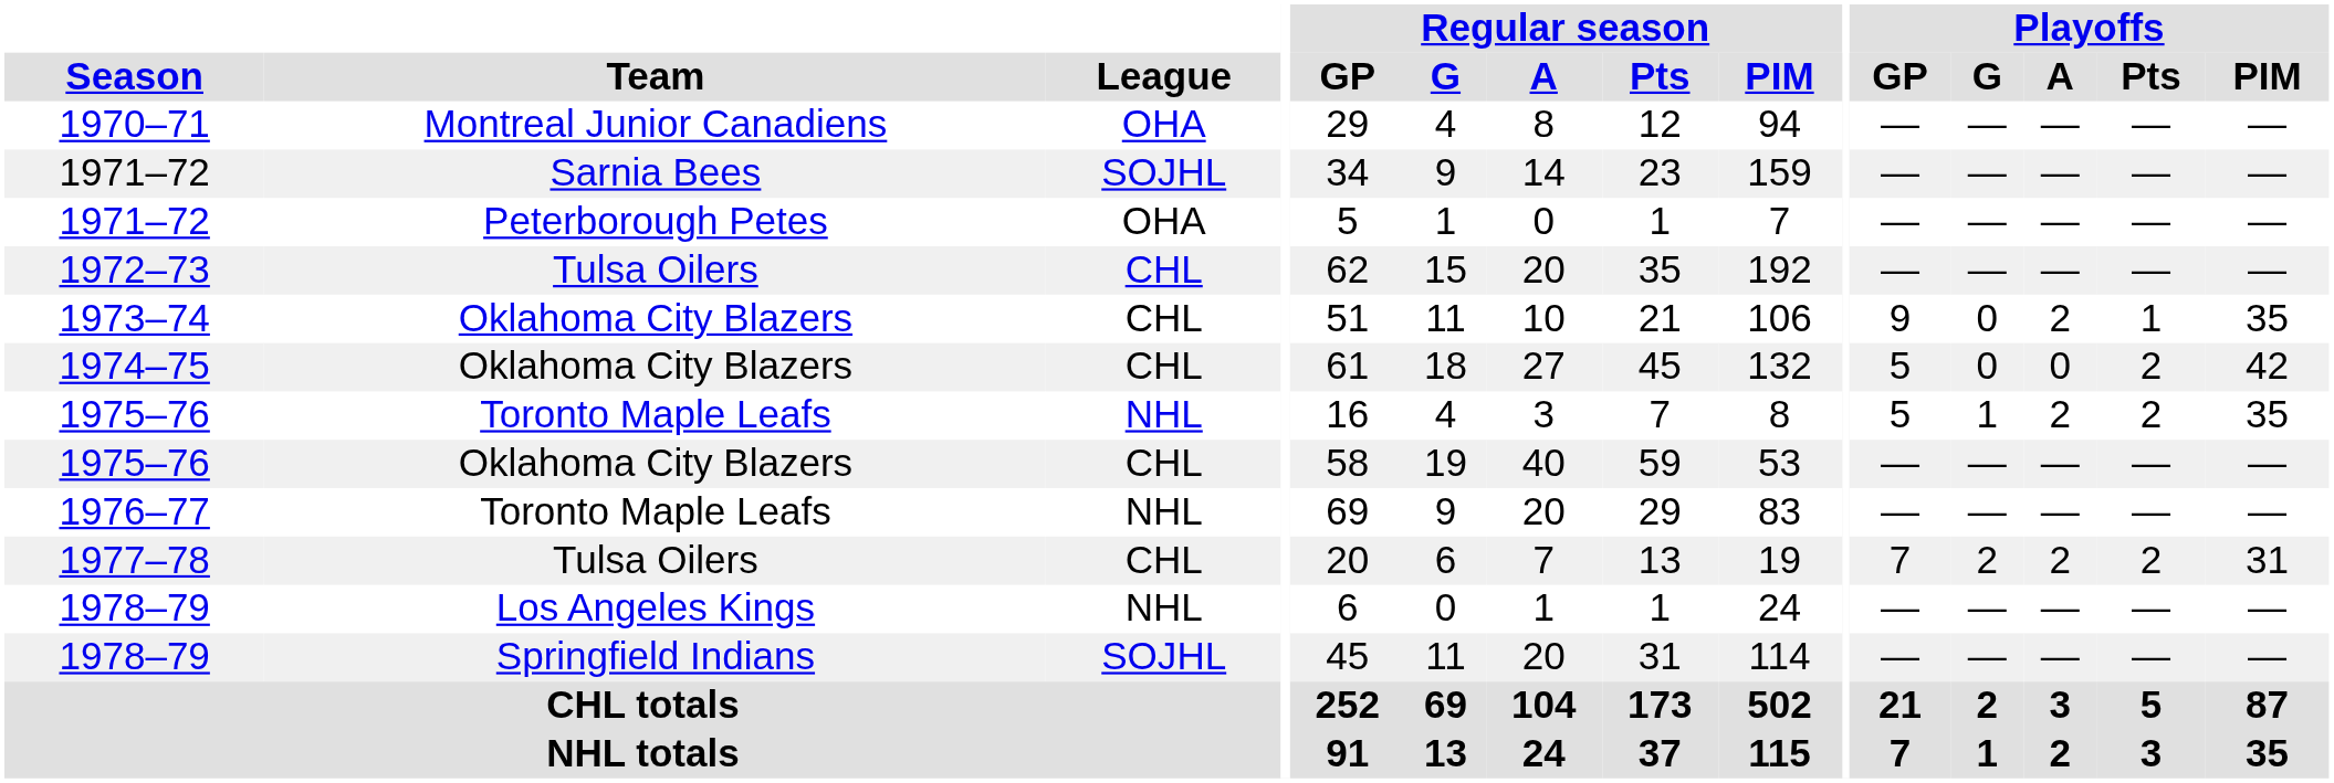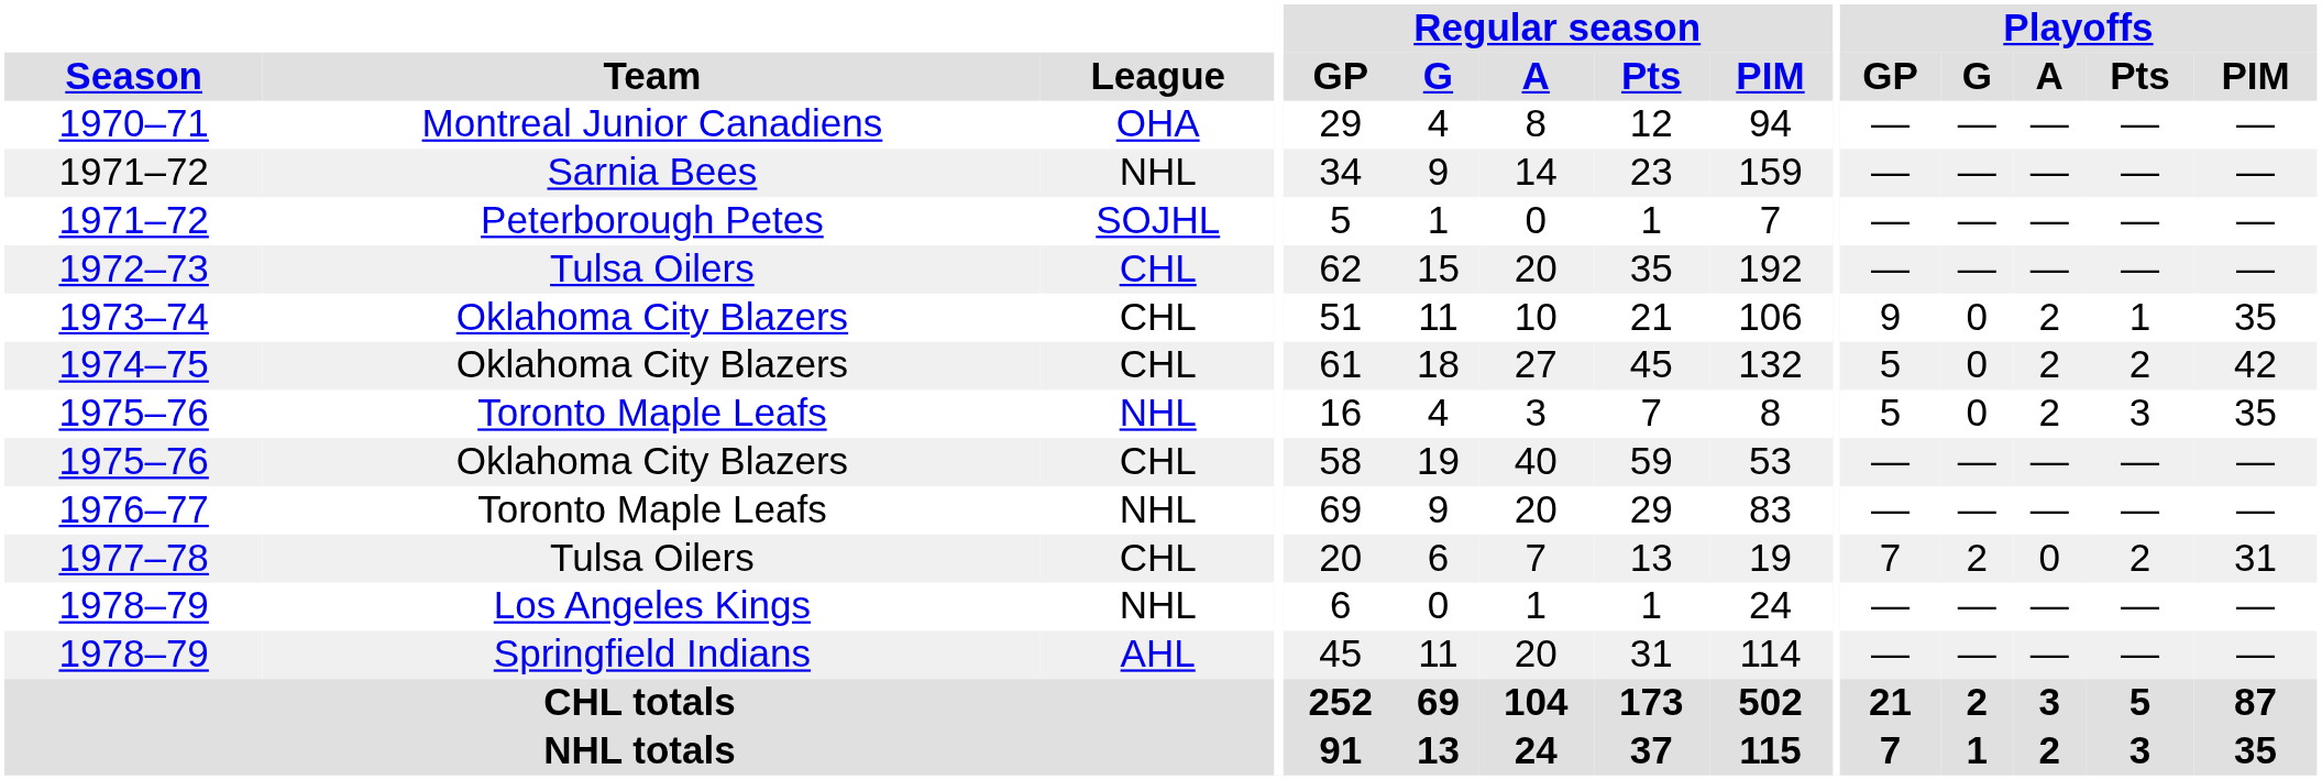1971–72 / Sarnia Bees | League: SOJHL -> NHL
1971–72 / Peterborough Petes | League: OHA -> SOJHL
1974–75 | Playoffs / A: 0 -> 2
1975–76 / Toronto Maple Leafs | Playoffs / G: 1 -> 0
1975–76 / Toronto Maple Leafs | Playoffs / Pts: 2 -> 3
1977–78 | Playoffs / A: 2 -> 0
1978–79 / Springfield Indians | League: SOJHL -> AHL
